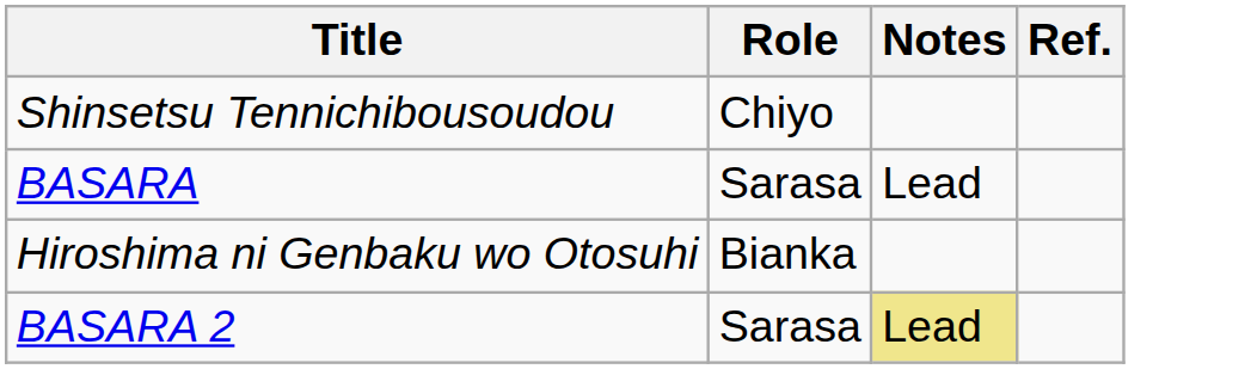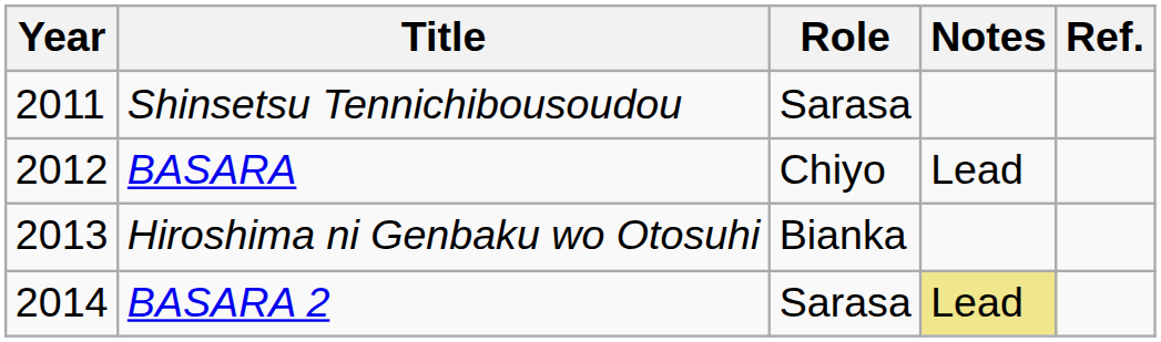+ column: Year | 2011 | 2012 | 2013 | 2014
Shinsetsu Tennichibousoudou | Role: Chiyo -> Sarasa
BASARA | Role: Sarasa -> Chiyo
